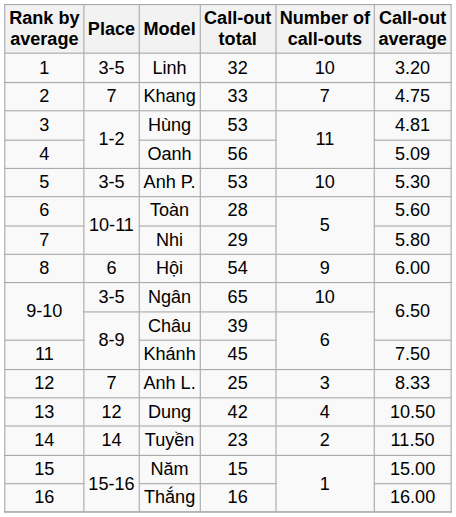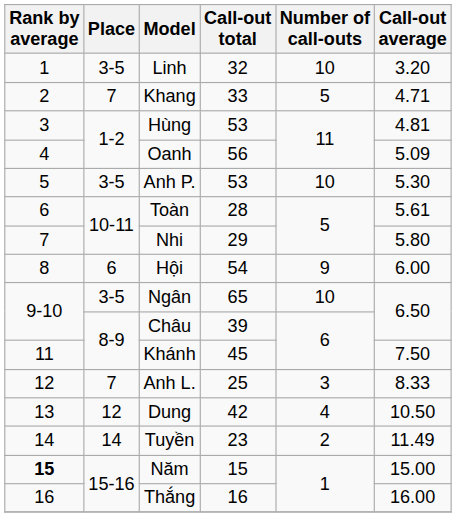Khang | Number of call-outs: 7 -> 5
Khang | Call-out average: 4.75 -> 4.71
Toàn | Call-out average: 5.60 -> 5.61
Tuyền | Call-out average: 11.50 -> 11.49
Năm | Rank by average: normal -> bold
